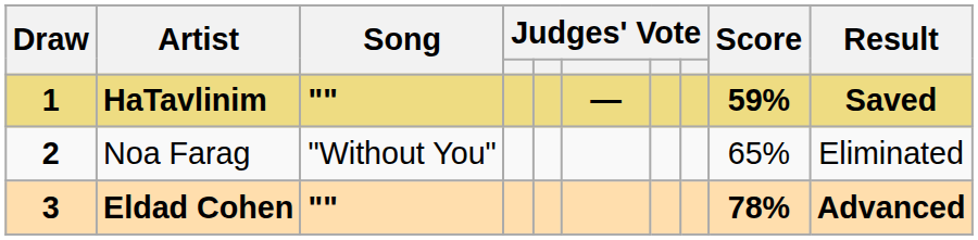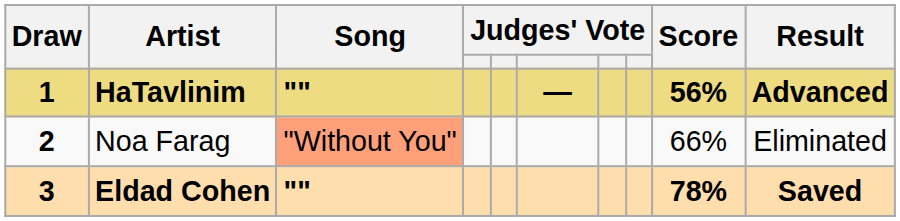HaTavlinim | Score: 59% -> 56%
HaTavlinim | Result: Saved -> Advanced
Noa Farag | Song: no background -> lightsalmon background
Noa Farag | Score: 65% -> 66%
Eldad Cohen | Result: Advanced -> Saved
